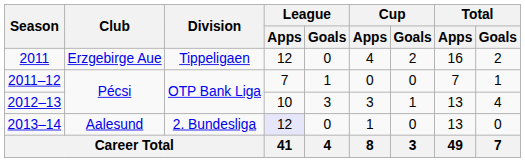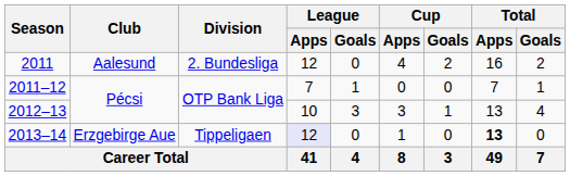2011 | Club: Erzgebirge Aue -> Aalesund
2011 | Division: Tippeligaen -> 2. Bundesliga
2013–14 | Club: Aalesund -> Erzgebirge Aue
2013–14 | Division: 2. Bundesliga -> Tippeligaen
2013–14 | Total / Apps: normal -> bold
